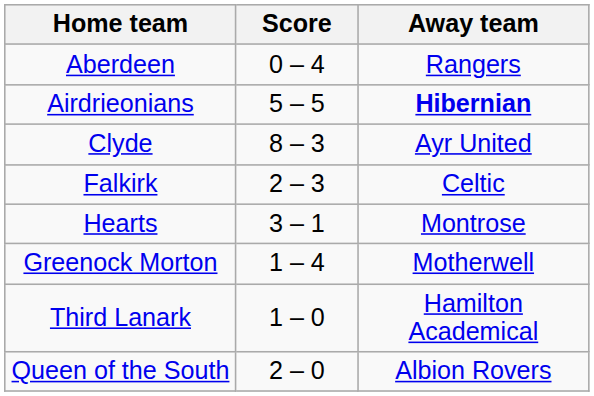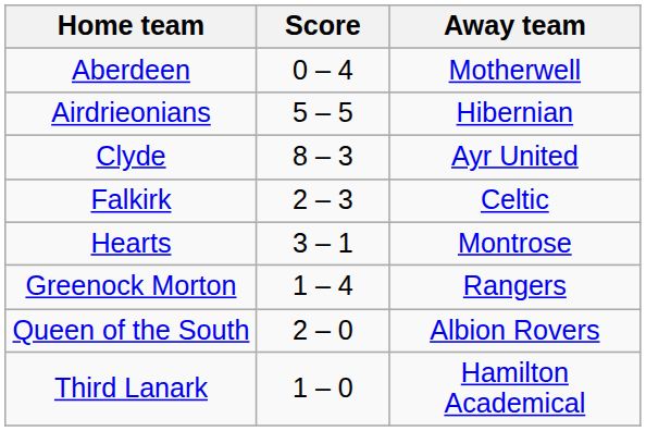Aberdeen | Away team: Rangers -> Motherwell
Airdrieonians | Away team: bold -> normal
Greenock Morton | Away team: Motherwell -> Rangers
rows swapped: Queen of the South <-> Third Lanark
